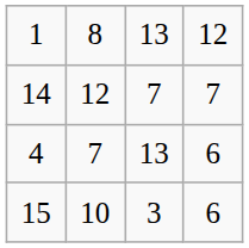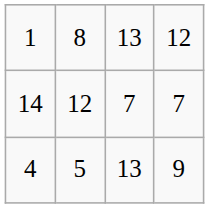4 | column 2: 7 -> 5
4 | column 4: 6 -> 9
- row: 15 | 10 | 3 | 6
